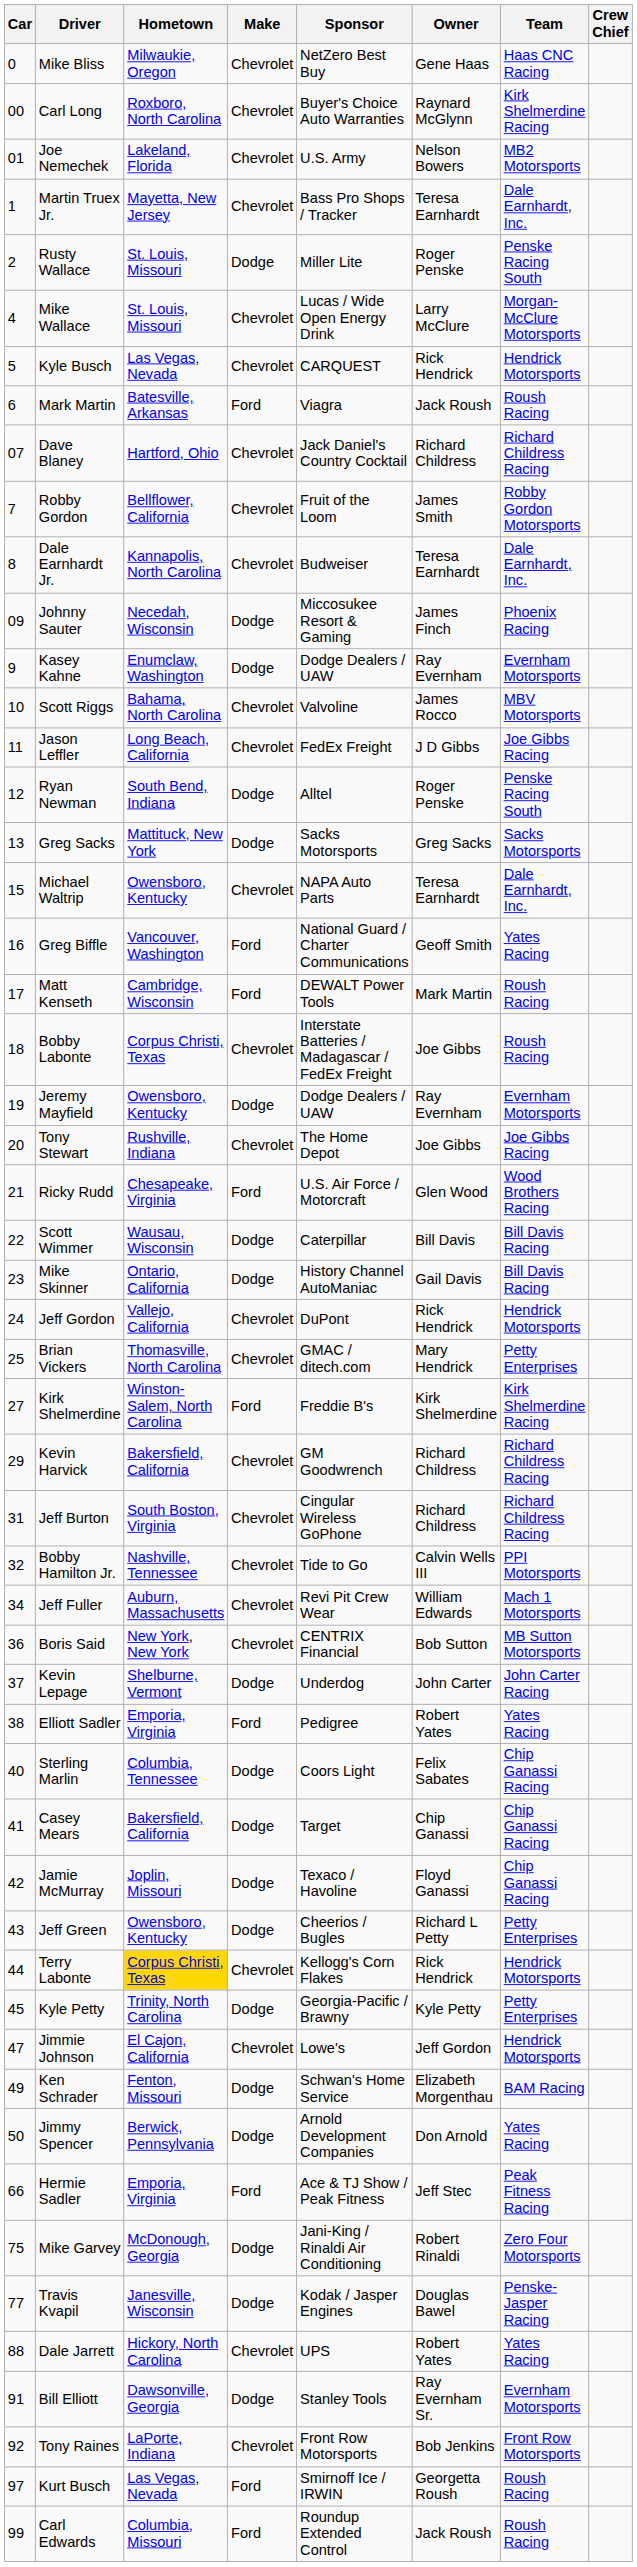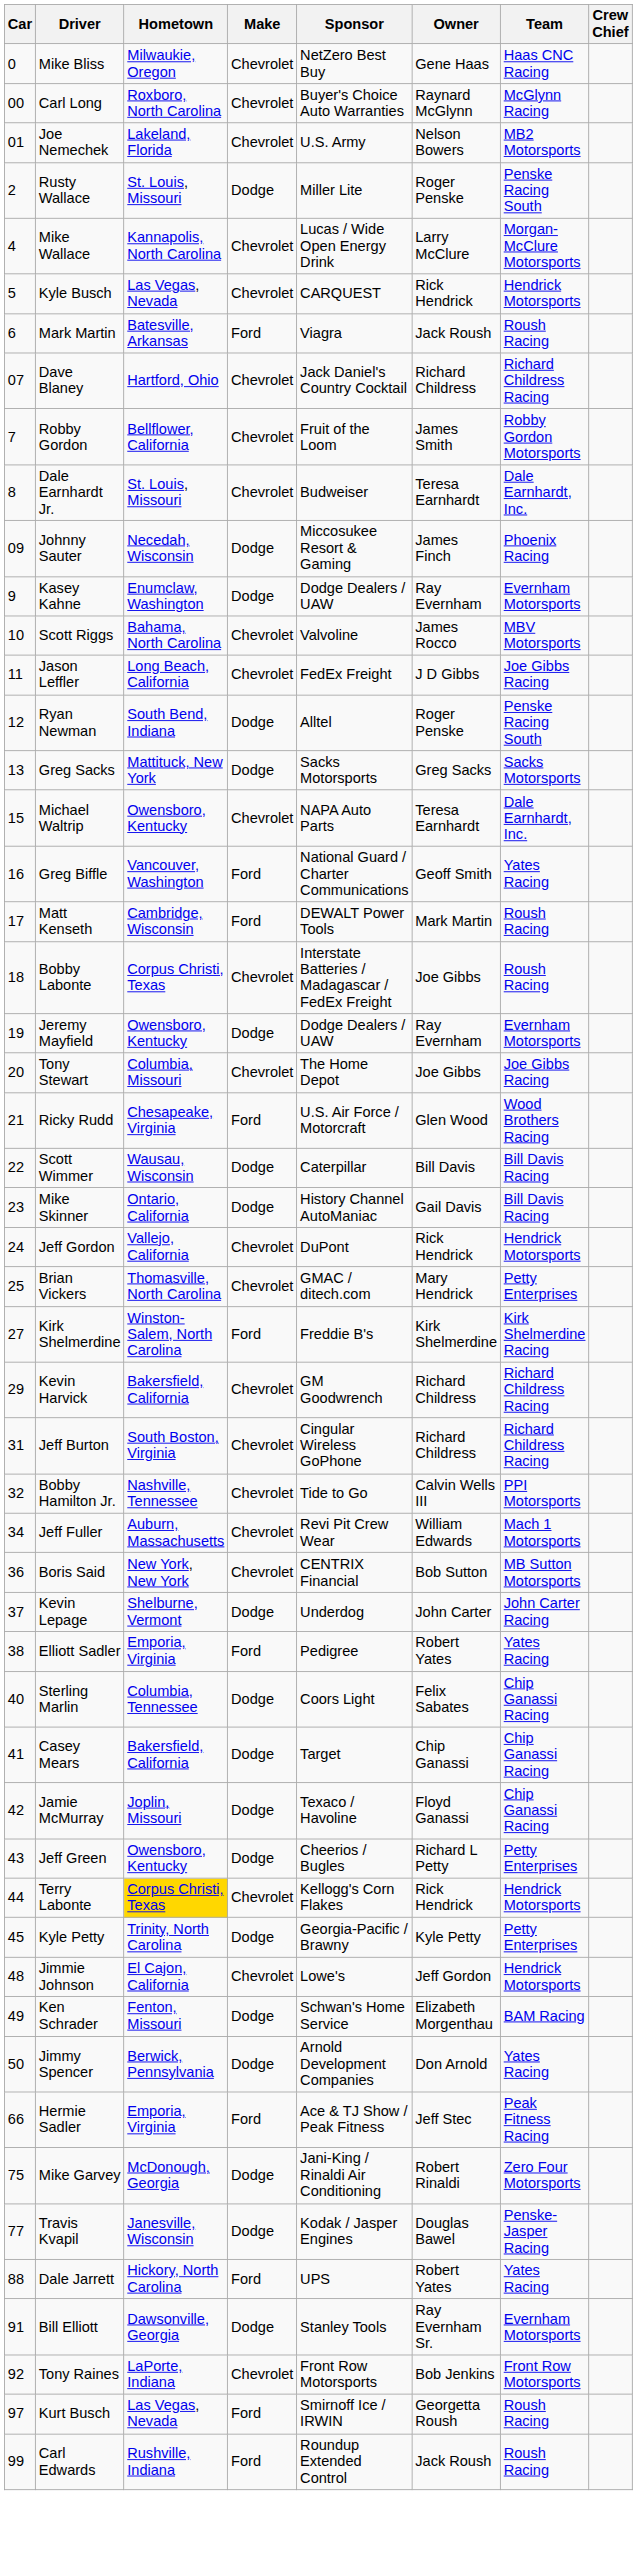Carl Long | Team: Kirk Shelmerdine Racing -> McGlynn Racing
- row: 1 | Martin Truex Jr. | Mayetta, New Jersey | Chevrolet | Bass Pro Shops / Tracker | Teresa Earnhardt | Dale Earnhardt, Inc.
Mike Wallace | Hometown: St. Louis, Missouri -> Kannapolis, North Carolina
Dale Earnhardt Jr. | Hometown: Kannapolis, North Carolina -> St. Louis, Missouri
Tony Stewart | Hometown: Rushville, Indiana -> Columbia, Missouri
Jimmie Johnson | Car: 47 -> 48
Dale Jarrett | Make: Chevrolet -> Ford
Carl Edwards | Hometown: Columbia, Missouri -> Rushville, Indiana
